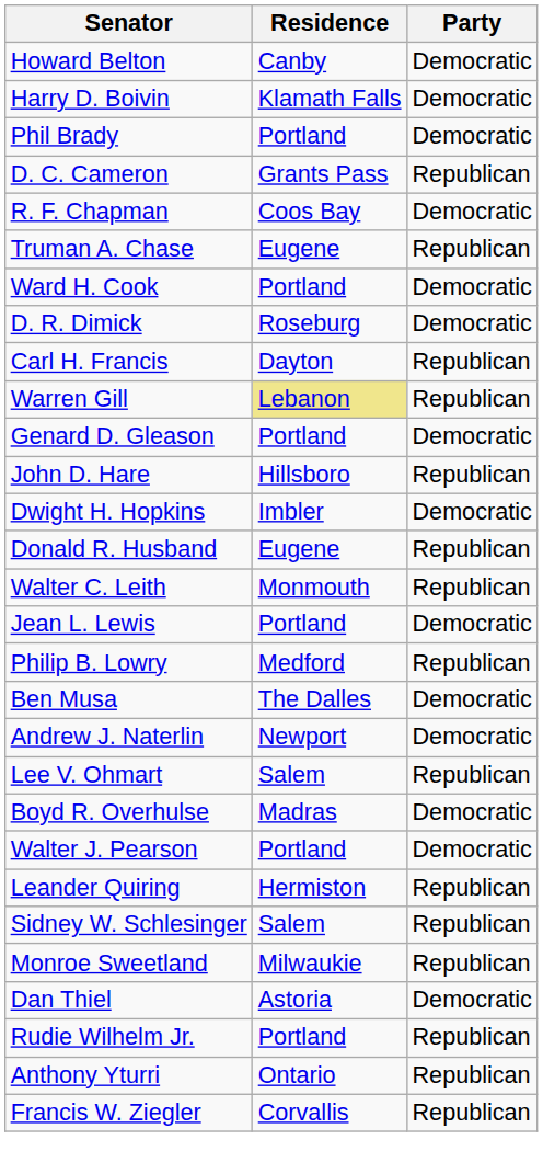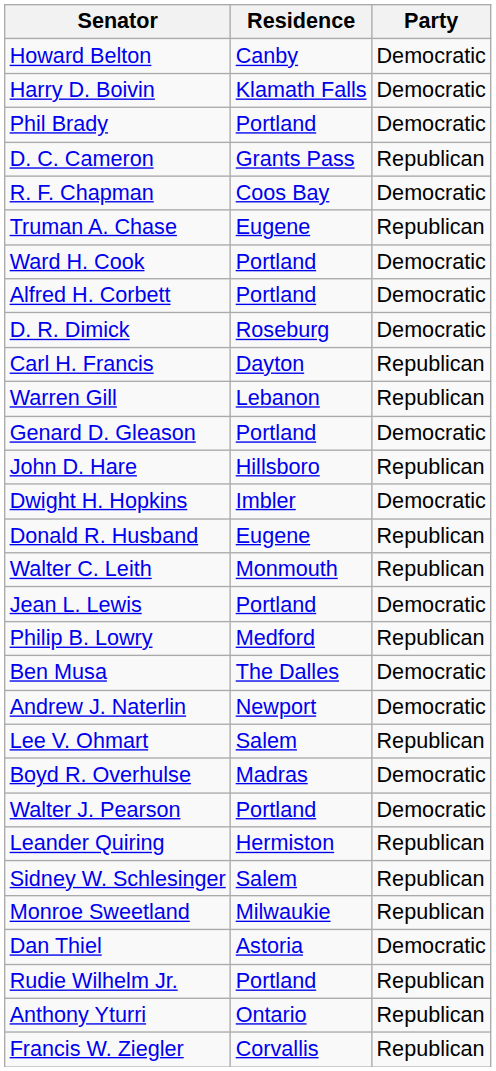+ row: Alfred H. Corbett | Portland | Democratic
Warren Gill | Residence: khaki background -> no background
